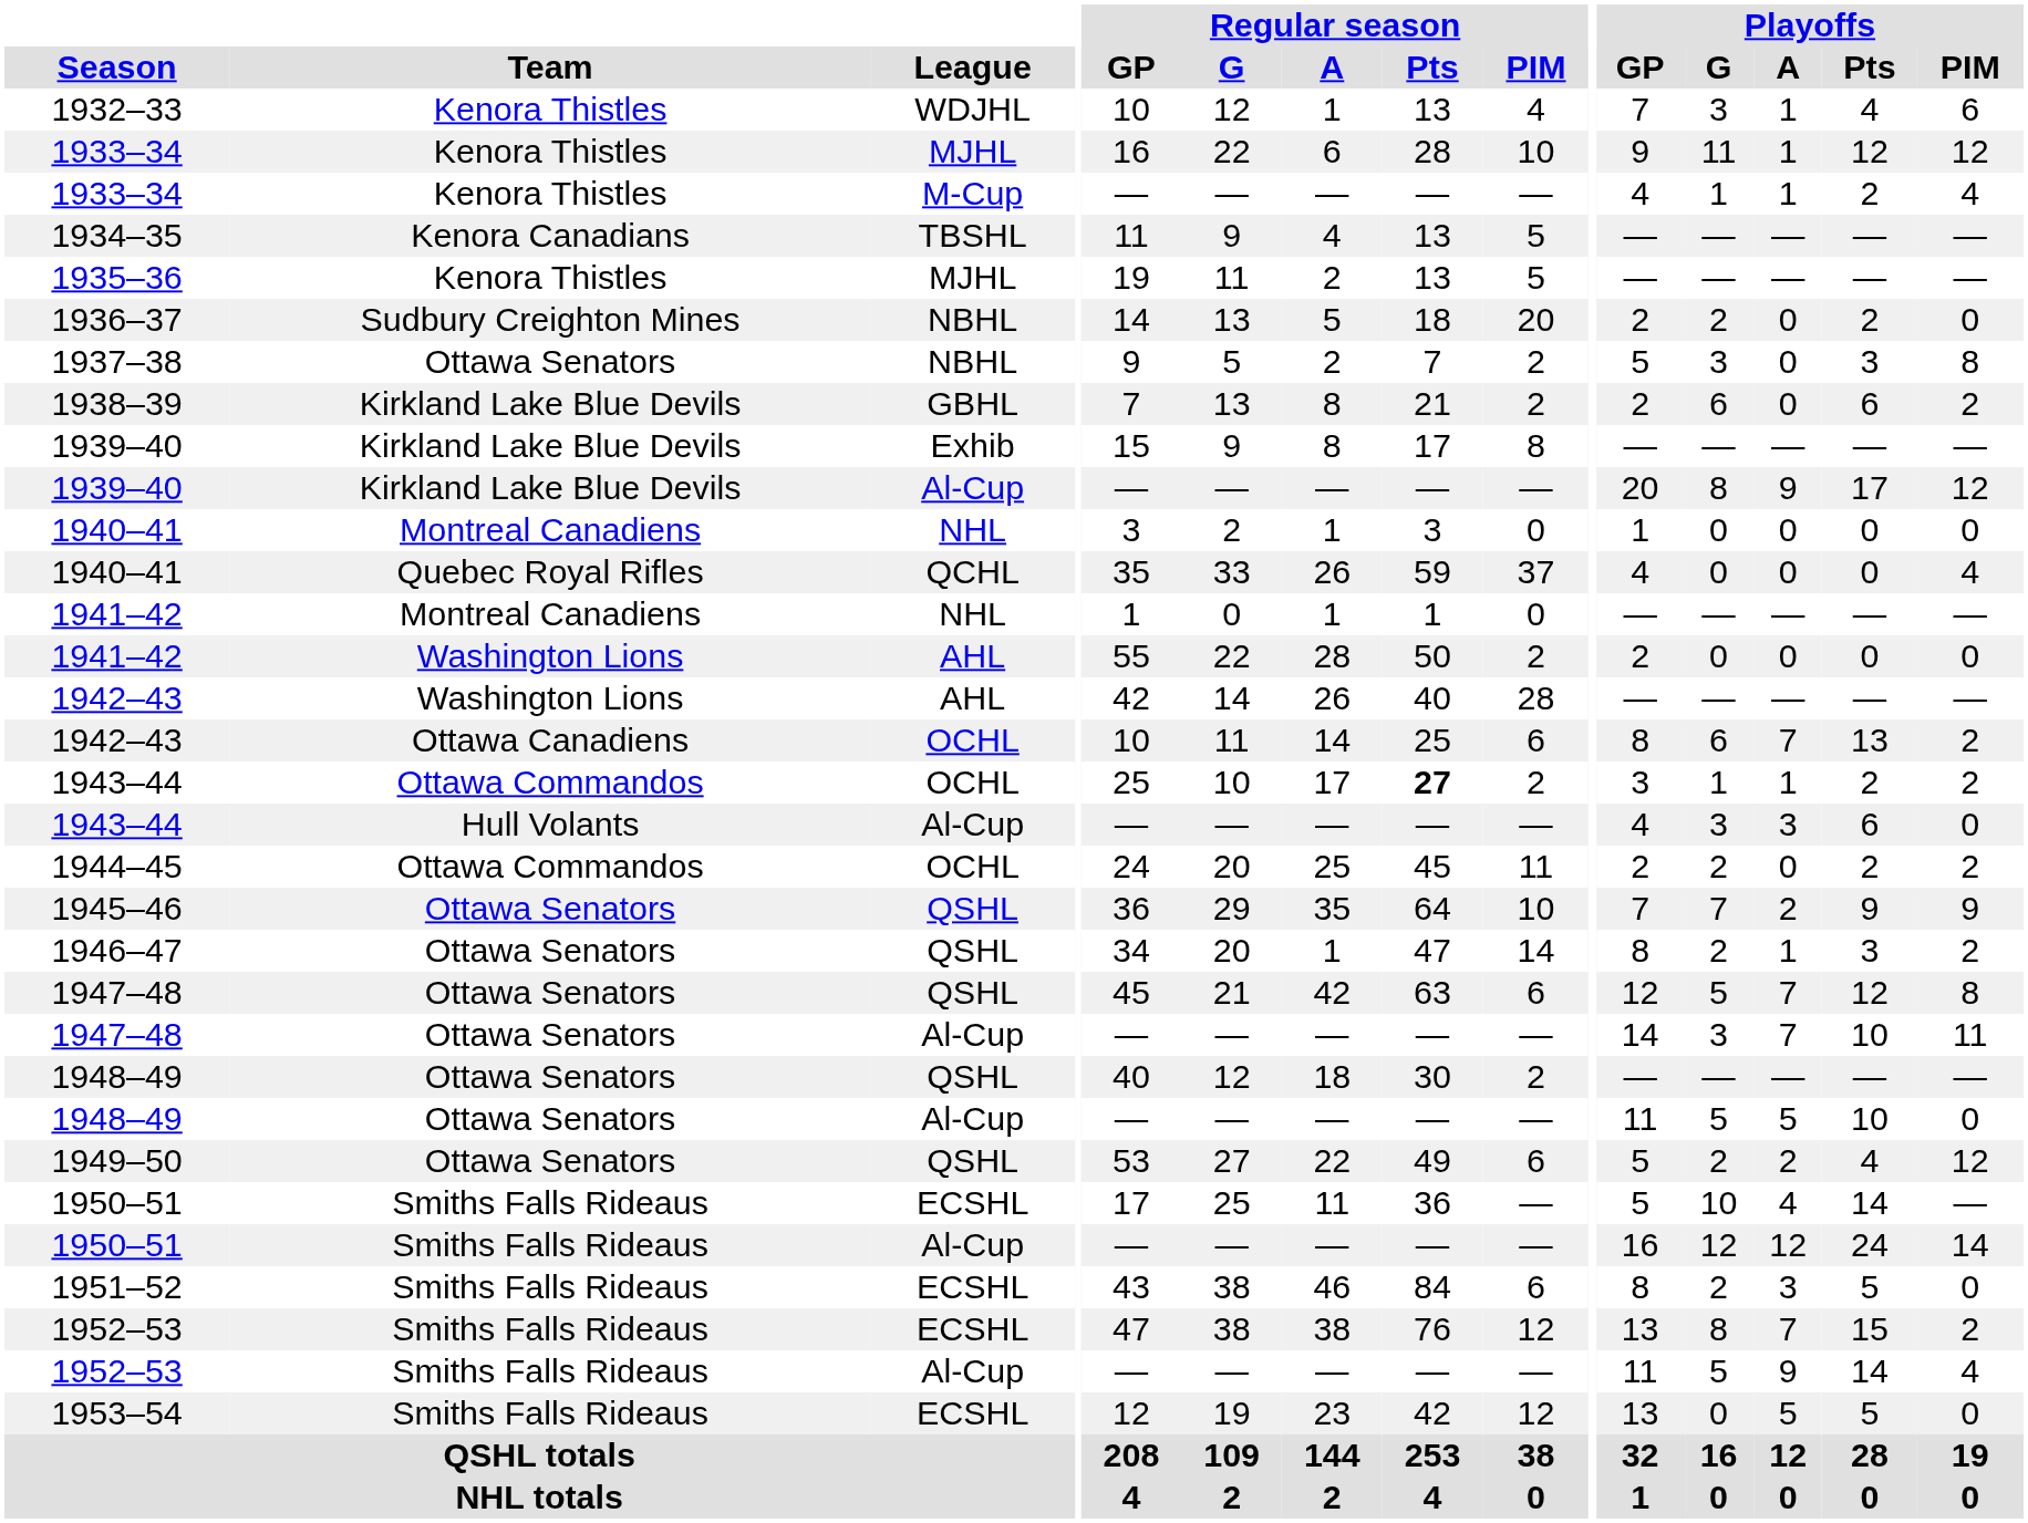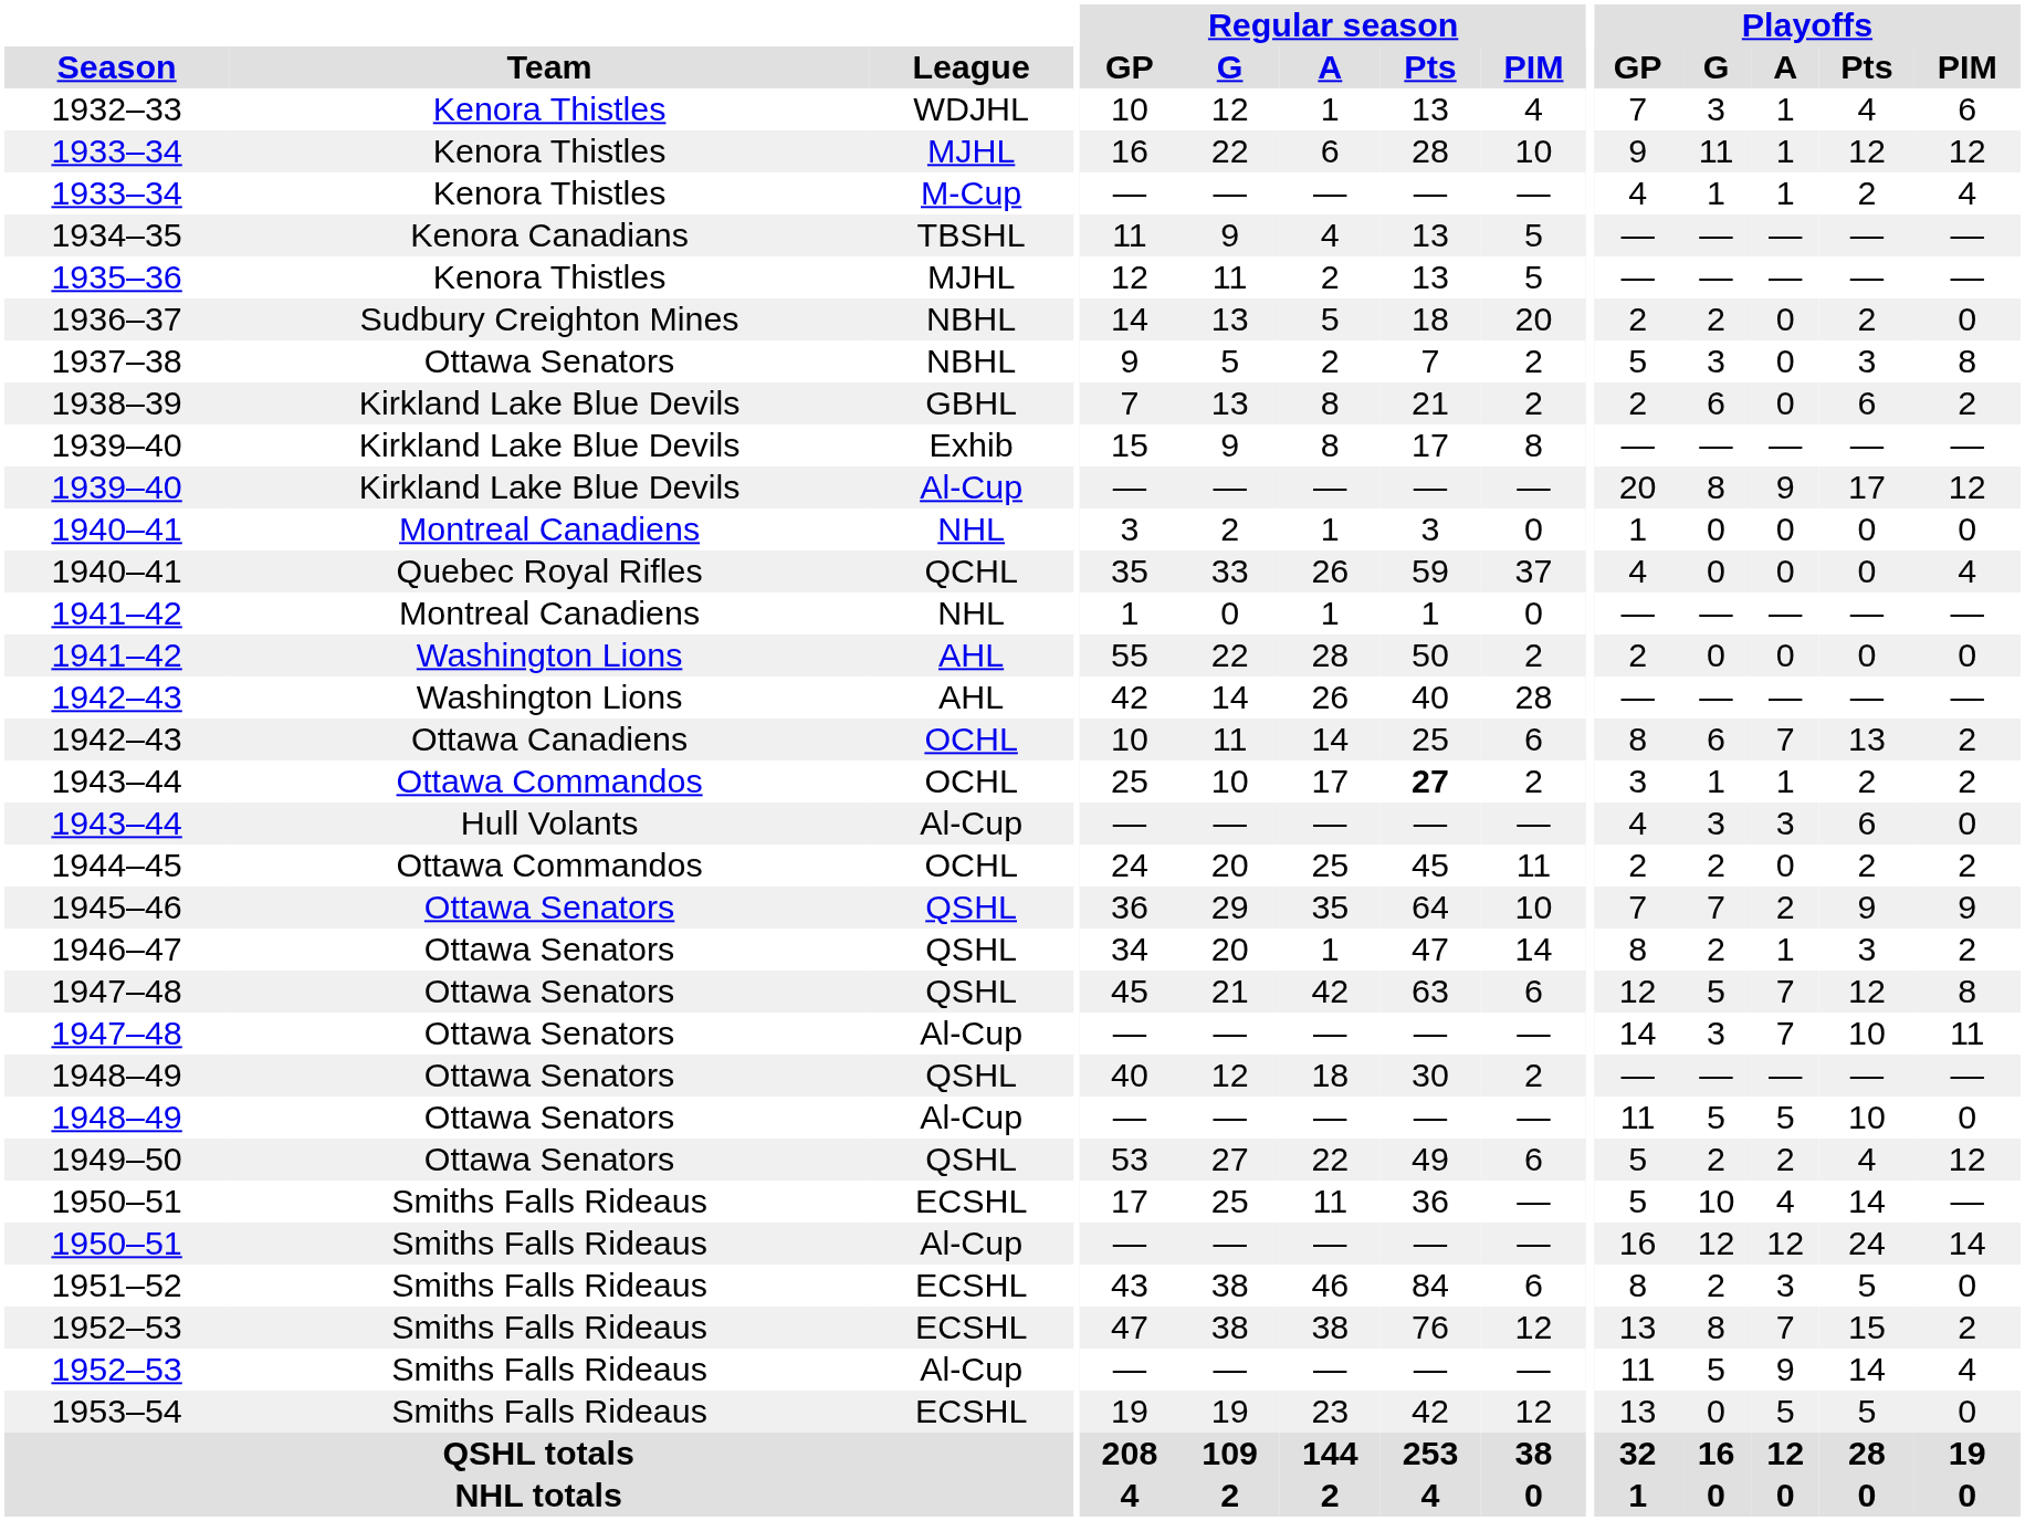1935–36 | Regular season / GP: 19 -> 12
1953–54 | Regular season / GP: 12 -> 19
